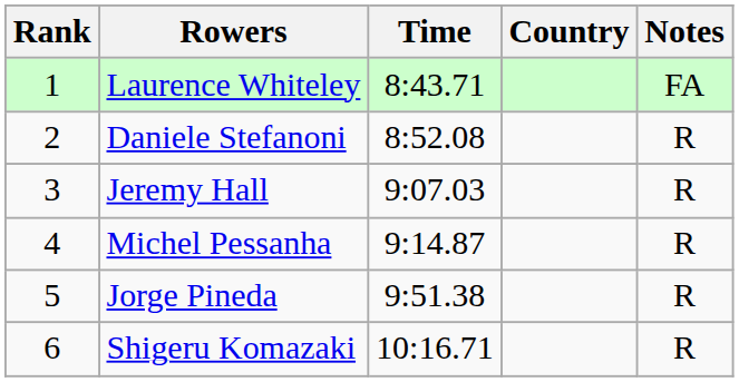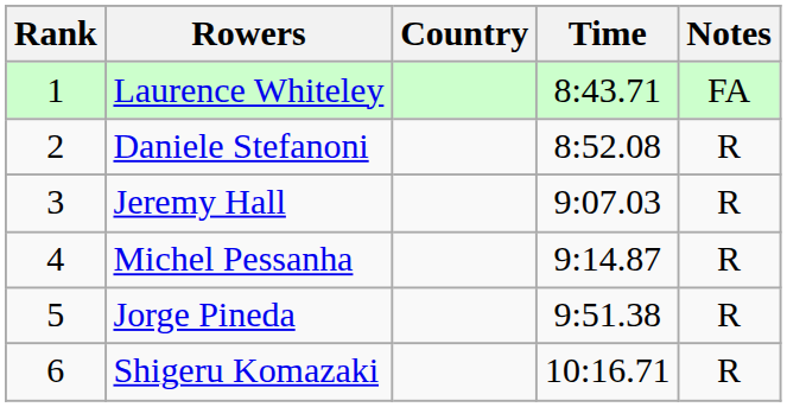columns swapped: Country <-> Time
